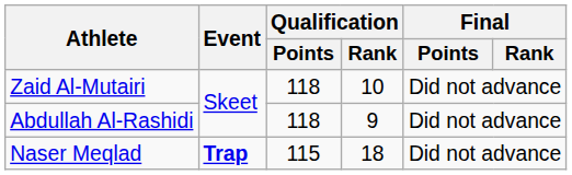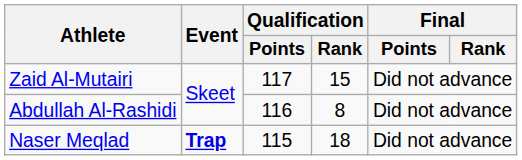Zaid Al-Mutairi | Qualification / Points: 118 -> 117
Zaid Al-Mutairi | Qualification / Rank: 10 -> 15
Abdullah Al-Rashidi | Qualification / Points: 118 -> 116
Abdullah Al-Rashidi | Qualification / Rank: 9 -> 8
